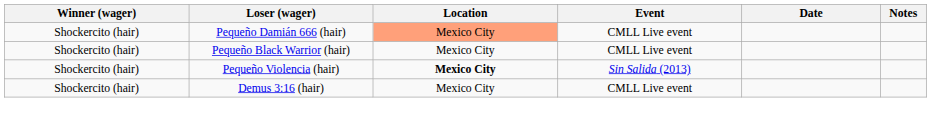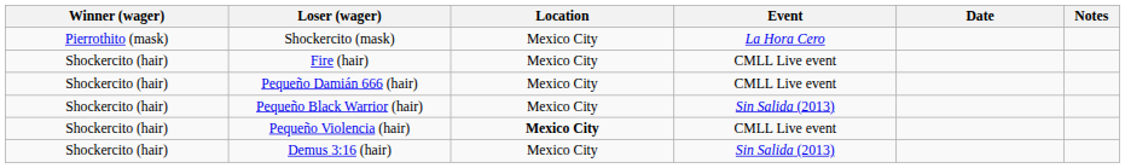+ row: Pierrothito (mask) | Shockercito (mask) | Mexico City | La Hora Cero
+ row: Shockercito (hair) | Fire (hair) | Mexico City | CMLL Live event
Pequeño Damián 666 (hair) | Location: lightsalmon background -> no background
Pequeño Black Warrior (hair) | Event: CMLL Live event -> Sin Salida (2013)
Pequeño Violencia (hair) | Event: Sin Salida (2013) -> CMLL Live event
Demus 3:16 (hair) | Event: CMLL Live event -> Sin Salida (2013)
